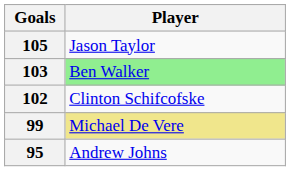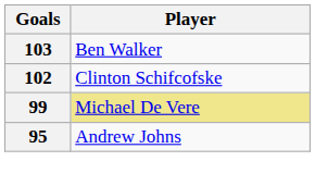- row: 105 | Jason Taylor
103 | Player: lightgreen background -> no background
